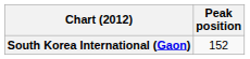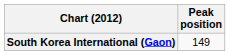South Korea International (Gaon) | Peak position: 152 -> 149
